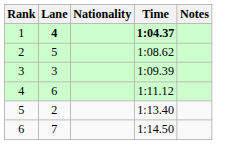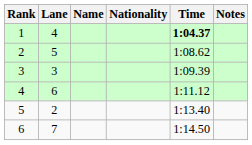+ column: Name
1 | Lane: bold -> normal
